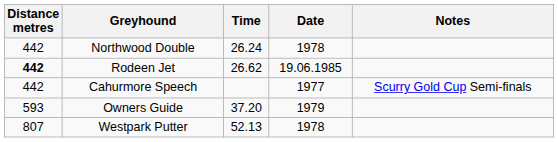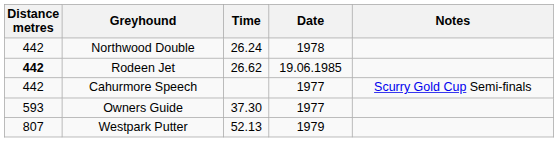Owners Guide | Time: 37.20 -> 37.30
Owners Guide | Date: 1979 -> 1977
Westpark Putter | Date: 1978 -> 1979
